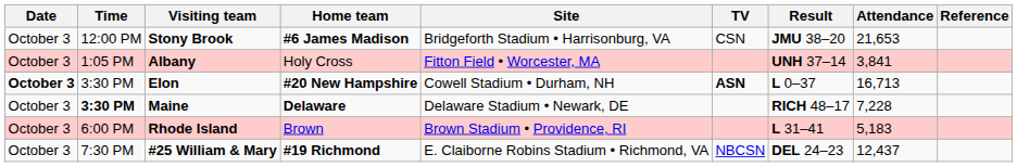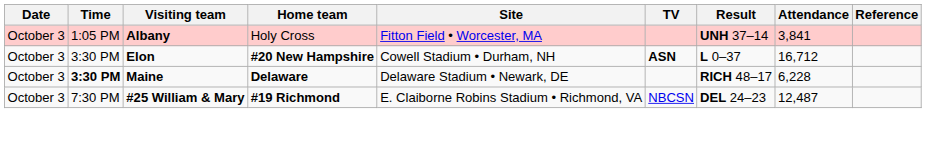- row: October 3 | 12:00 PM | Stony Brook | #6 James Madison | Bridgeforth Stadium • Harrisonburg, VA | CSN | JMU 38–20 | 21,653
Elon | Date: bold -> normal
Elon | Attendance: 16,713 -> 16,712
Maine | Attendance: 7,228 -> 6,228
- row: October 3 | 6:00 PM | Rhode Island | Brown | Brown Stadium • Providence, RI | L 31–41 | 5,183
#25 William & Mary | Attendance: 12,437 -> 12,487
